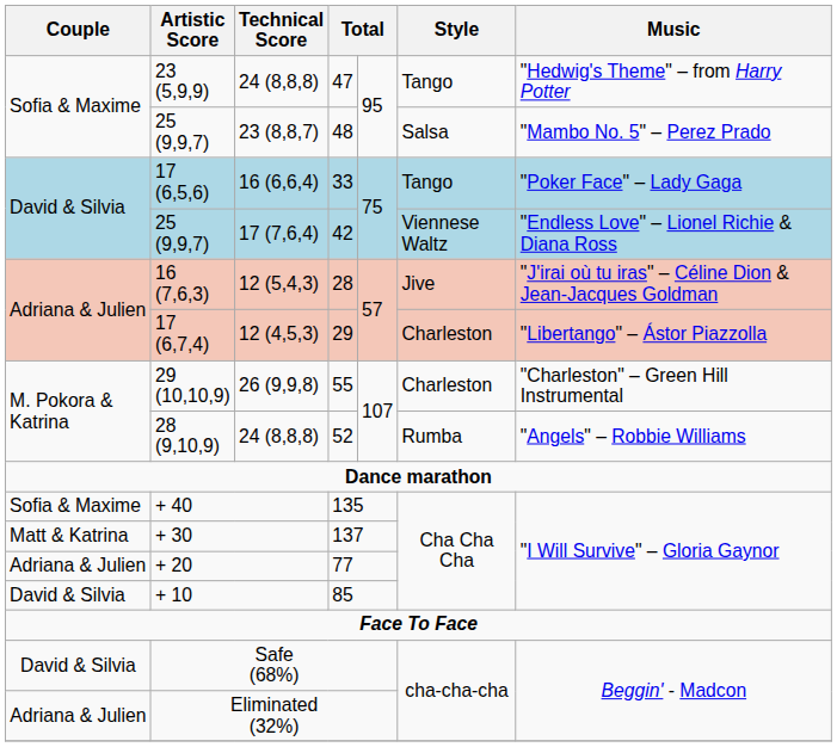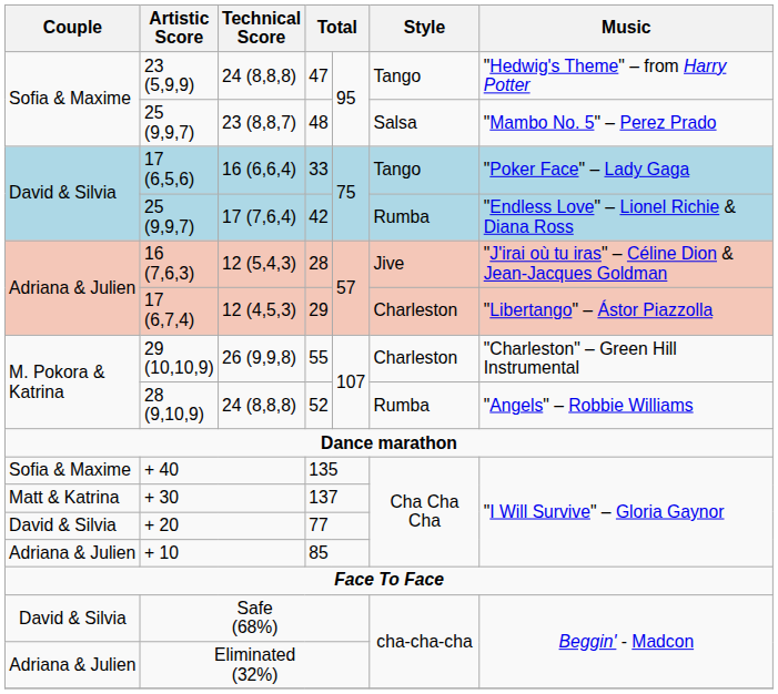42 | Style: Viennese Waltz -> Rumba
77 | Couple: Adriana & Julien -> David & Silvia
85 | Couple: David & Silvia -> Adriana & Julien
